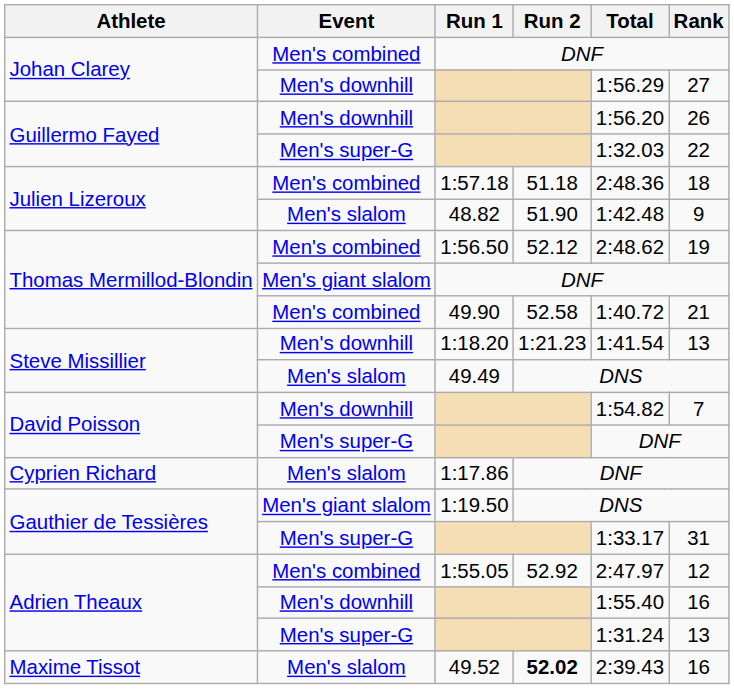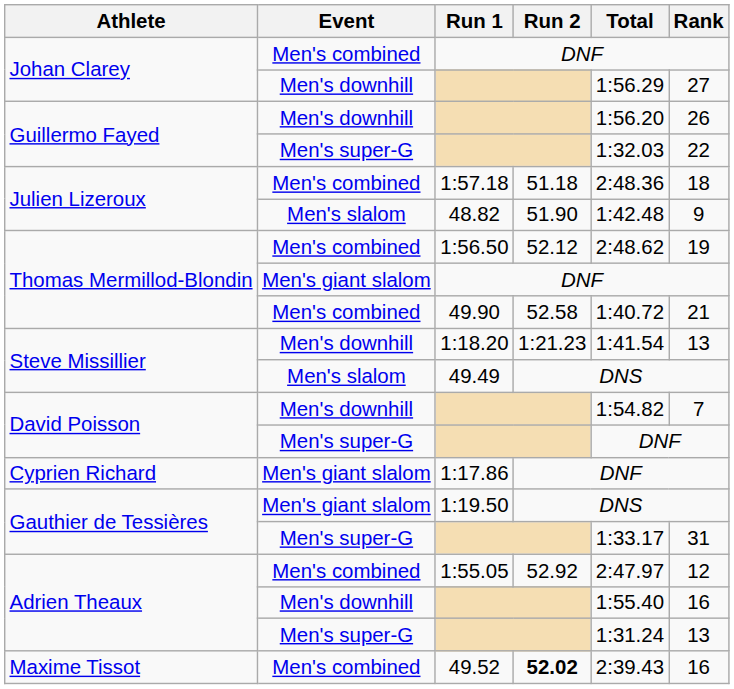1:17.86 | Event: Men's slalom -> Men's giant slalom
49.52 | Event: Men's slalom -> Men's combined
